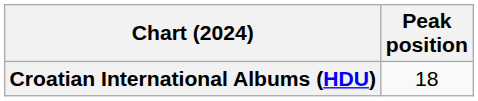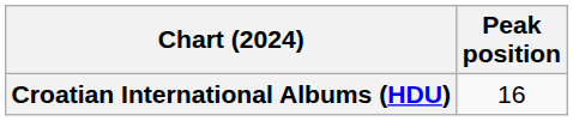Croatian International Albums (HDU) | Peak position: 18 -> 16
